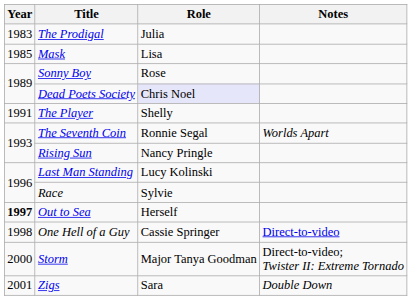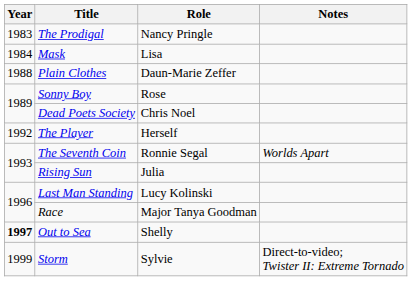The Prodigal | Role: Julia -> Nancy Pringle
Mask | Year: 1985 -> 1984
+ row: 1988 | Plain Clothes | Daun-Marie Zeffer
Dead Poets Society | Role: lavender background -> no background
The Player | Year: 1991 -> 1992
The Player | Role: Shelly -> Herself
Rising Sun | Role: Nancy Pringle -> Julia
Race | Role: Sylvie -> Major Tanya Goodman
Out to Sea | Role: Herself -> Shelly
- row: 1998 | One Hell of a Guy | Cassie Springer | Direct-to-video
Storm | Year: 2000 -> 1999
Storm | Role: Major Tanya Goodman -> Sylvie
- row: 2001 | Zigs | Sara | Double Down
